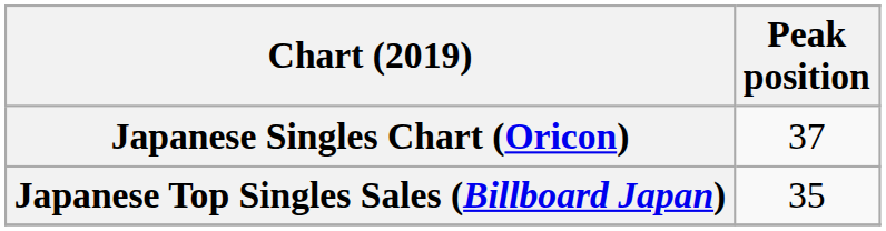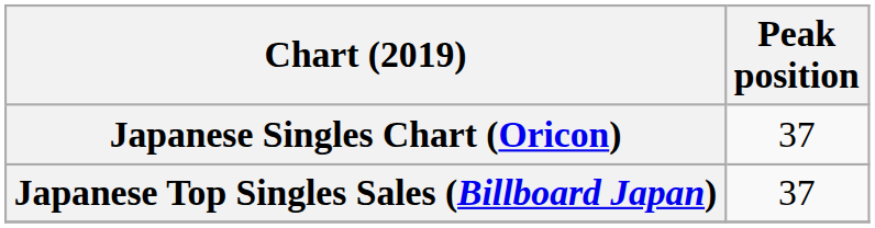Japanese Top Singles Sales (Billboard Japan) | Peak position: 35 -> 37
